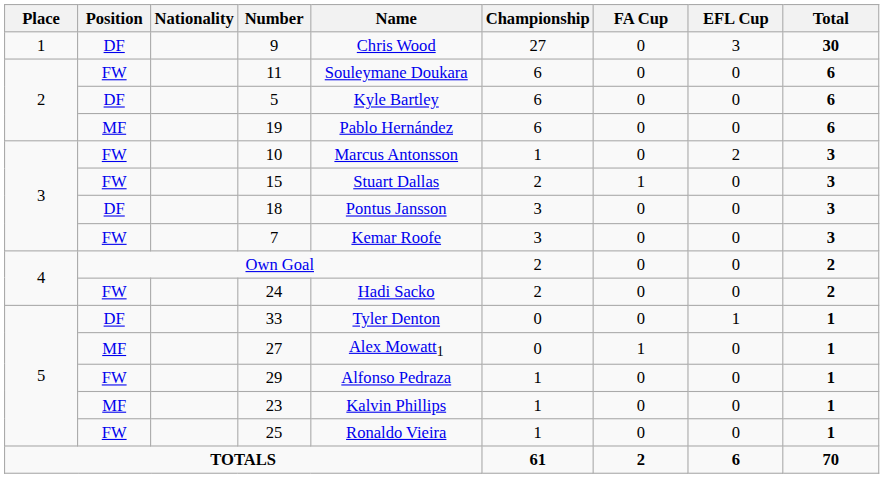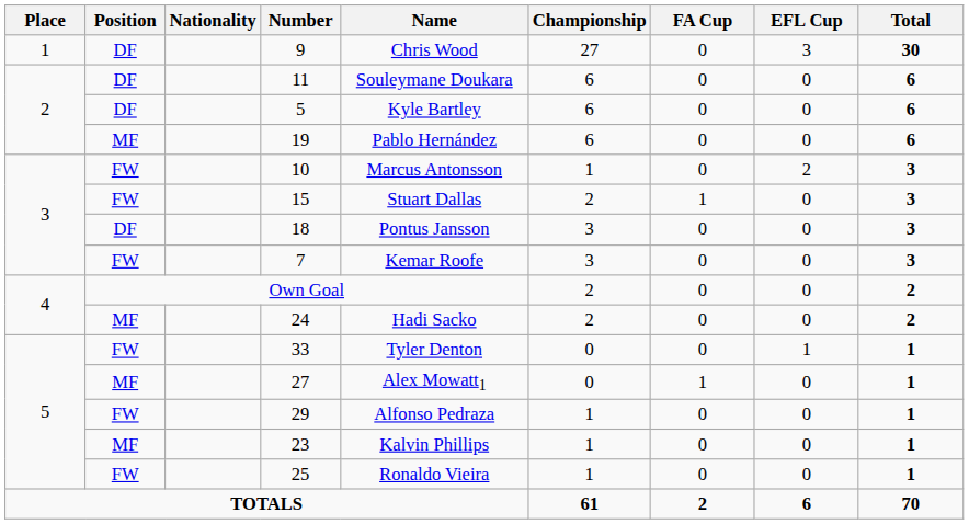11 | Position: FW -> DF
24 | Position: FW -> MF
33 | Position: DF -> FW
